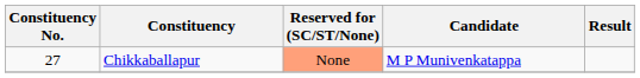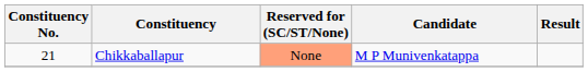Chikkaballapur | Constituency No.: 27 -> 21
